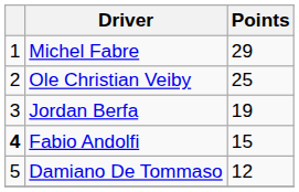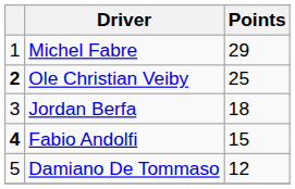Ole Christian Veiby | column 1: normal -> bold
Jordan Berfa | Points: 19 -> 18
